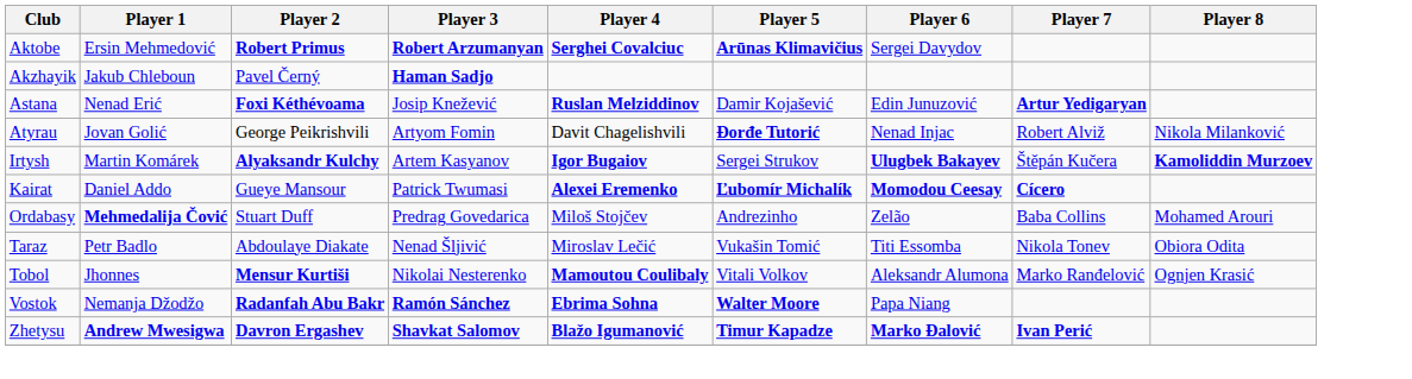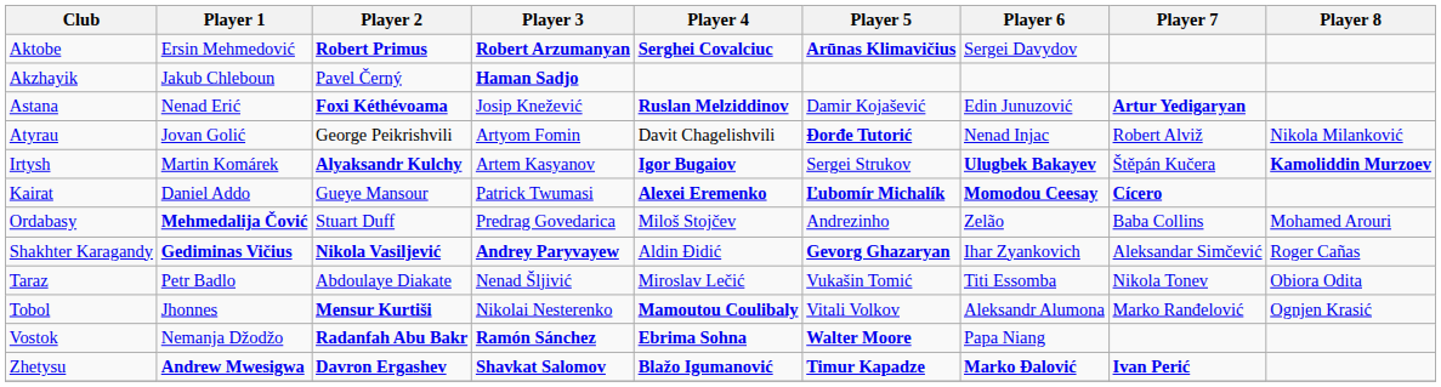+ row: Shakhter Karagandy | Gediminas Vičius | Nikola Vasiljević | Andrey Paryvayew | Aldin Đidić | Gevorg Ghazaryan | Ihar Zyankovich | Aleksandar Simčević | Roger Cañas
